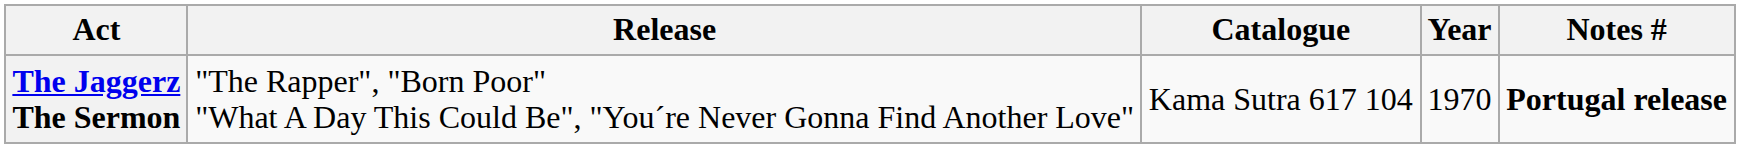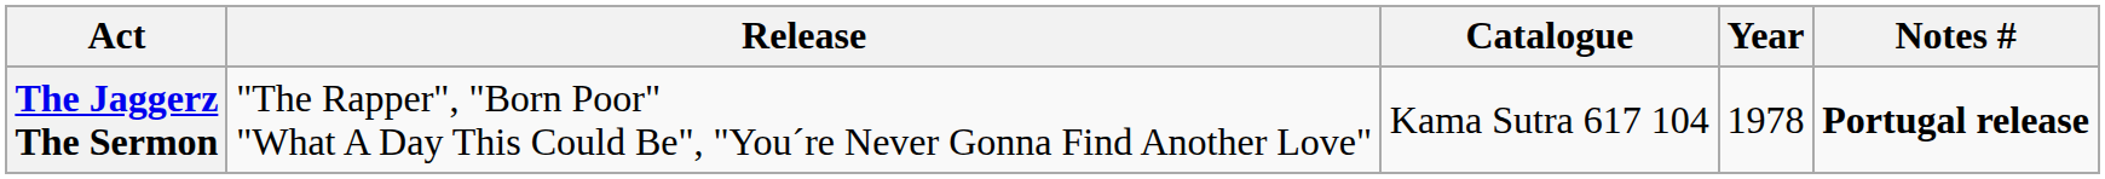The Jaggerz The Sermon | Year: 1970 -> 1978
